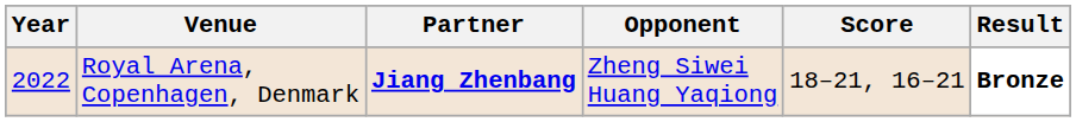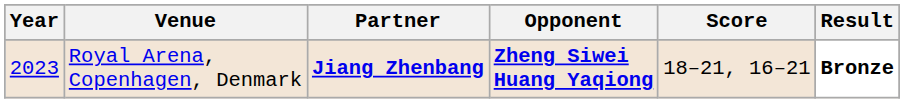Royal Arena, Copenhagen, Denmark | Year: 2022 -> 2023
Royal Arena, Copenhagen, Denmark | Opponent: normal -> bold
